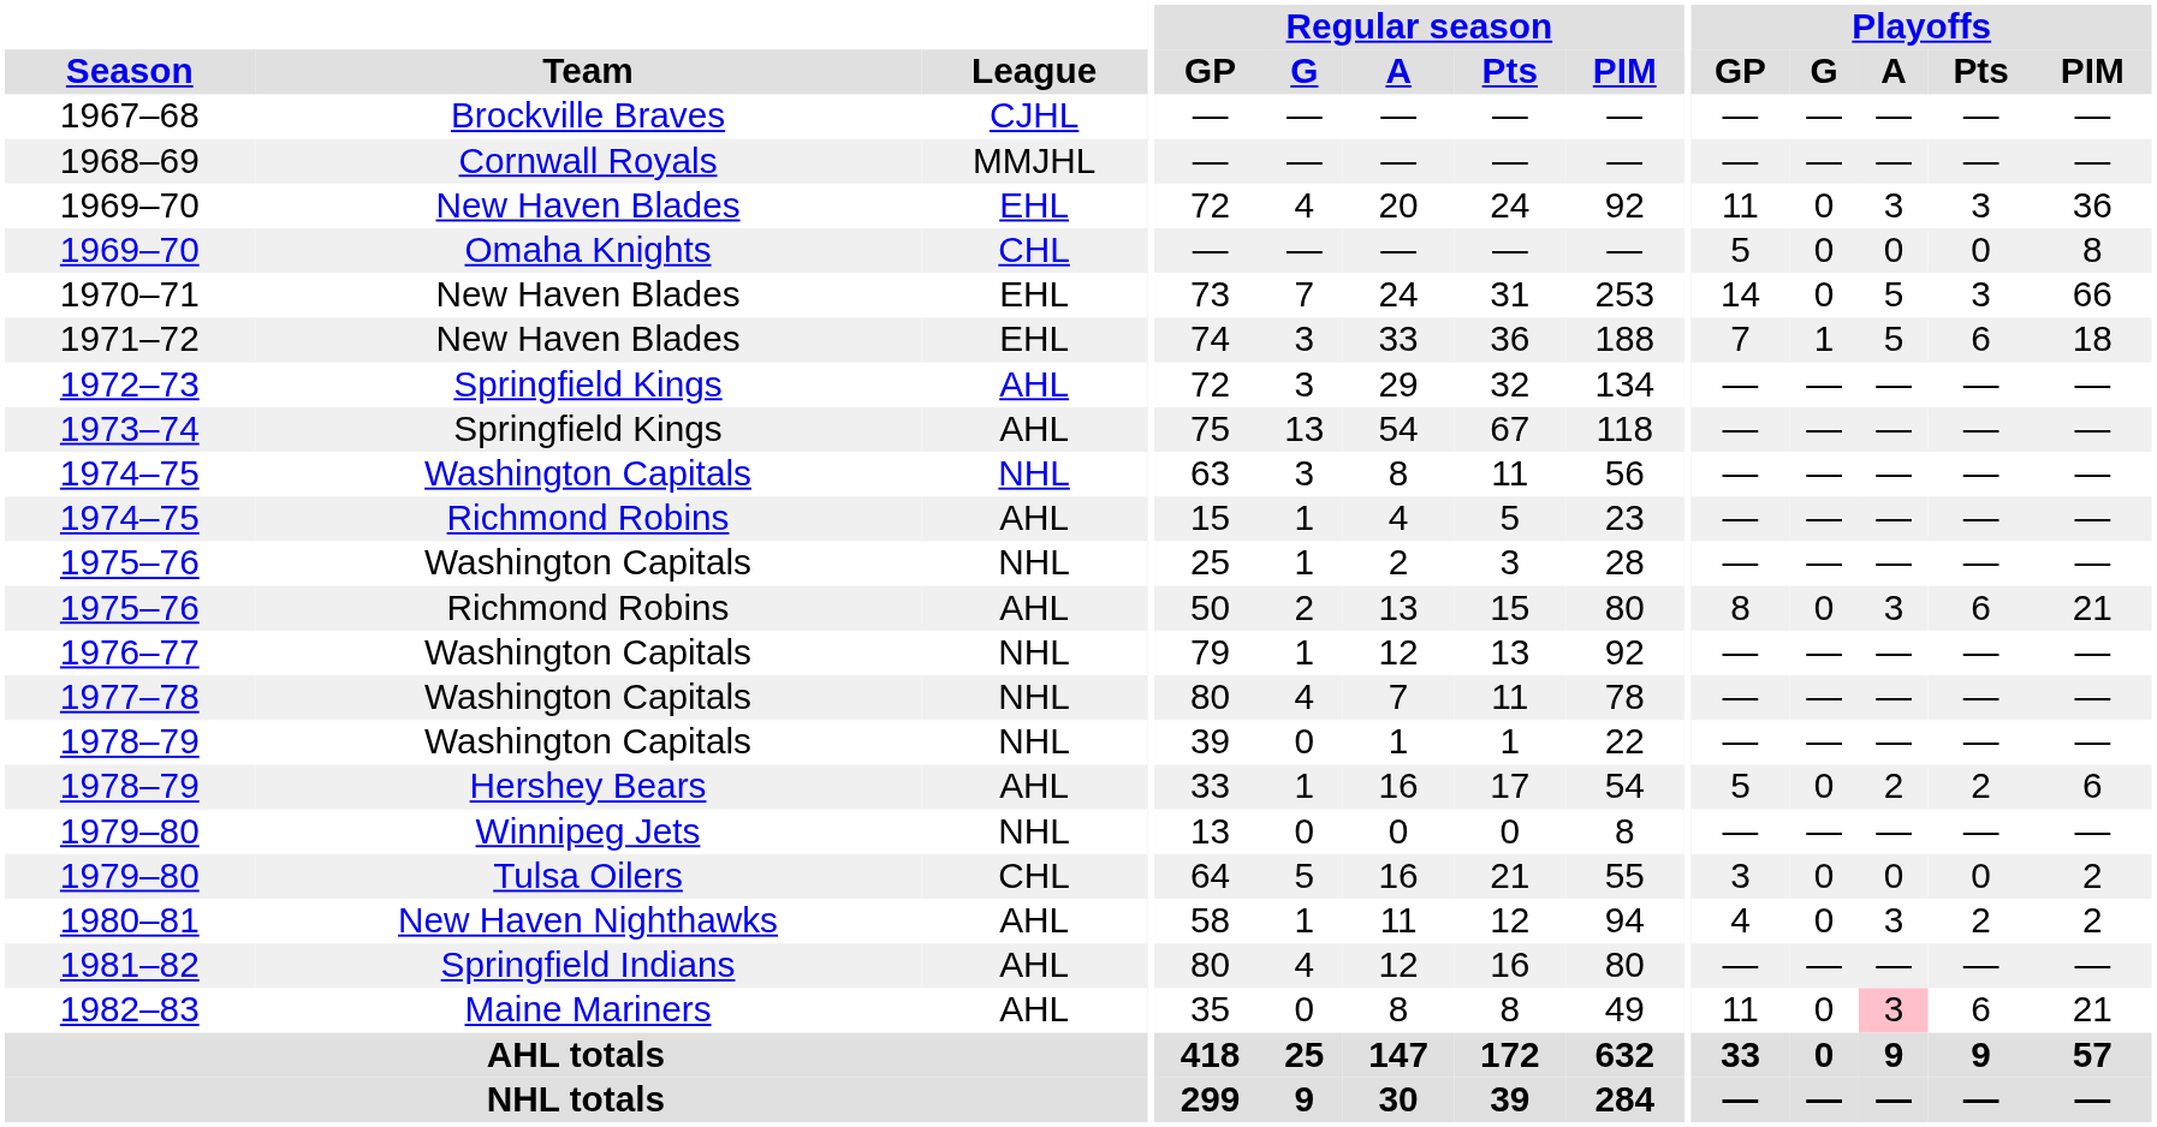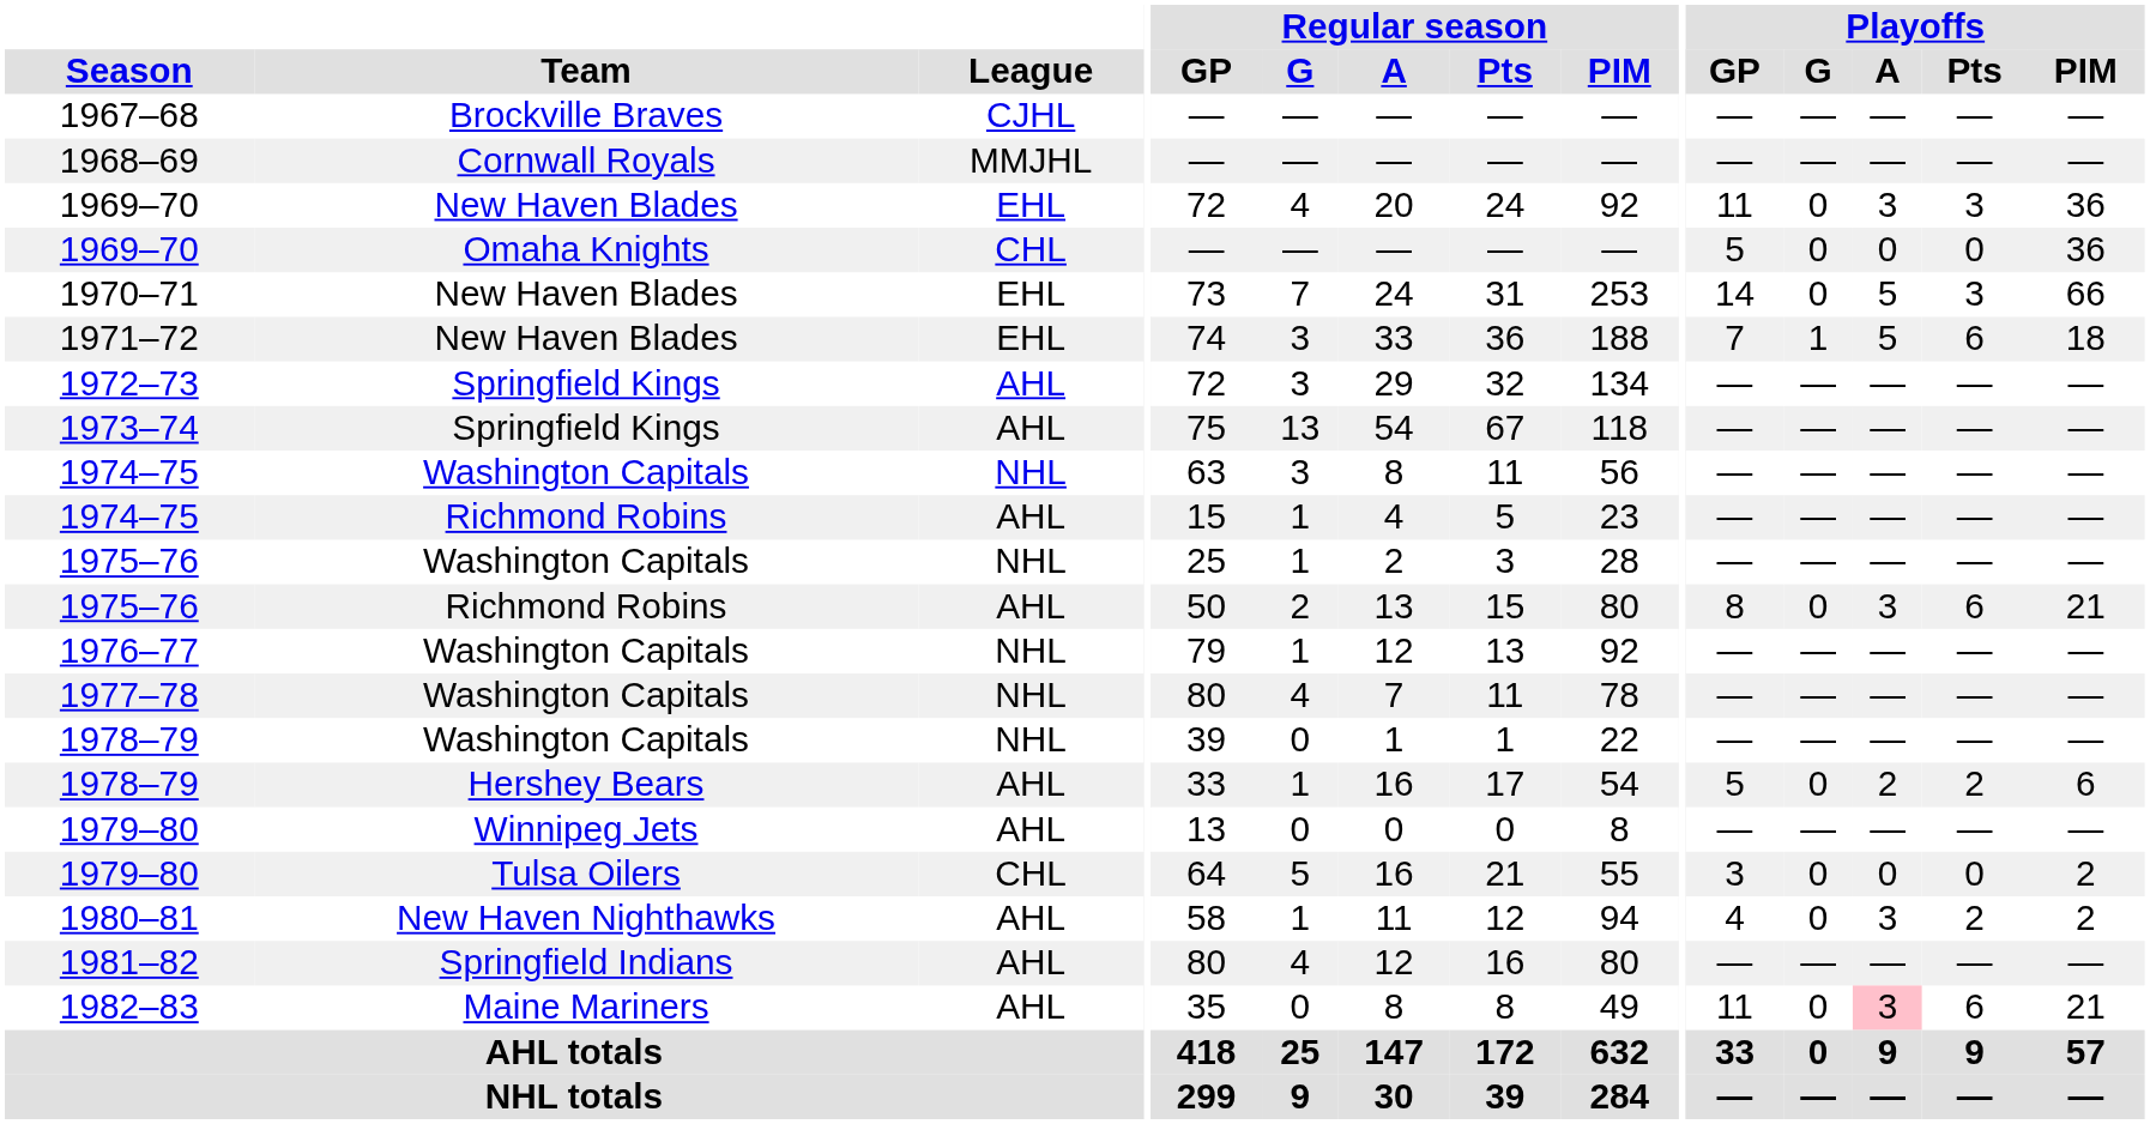1969–70 / Omaha Knights | Playoffs / PIM: 8 -> 36
1979–80 / Winnipeg Jets | League: NHL -> AHL
